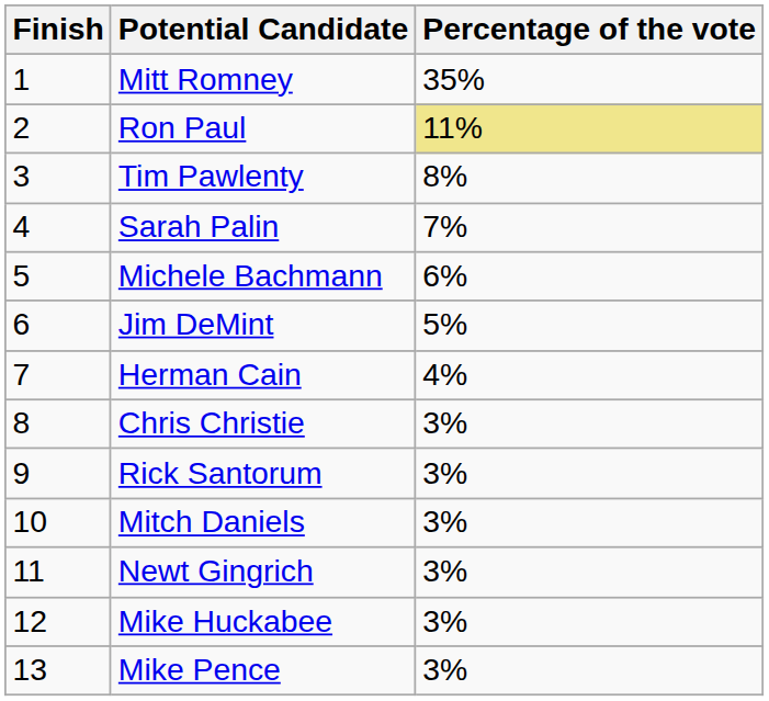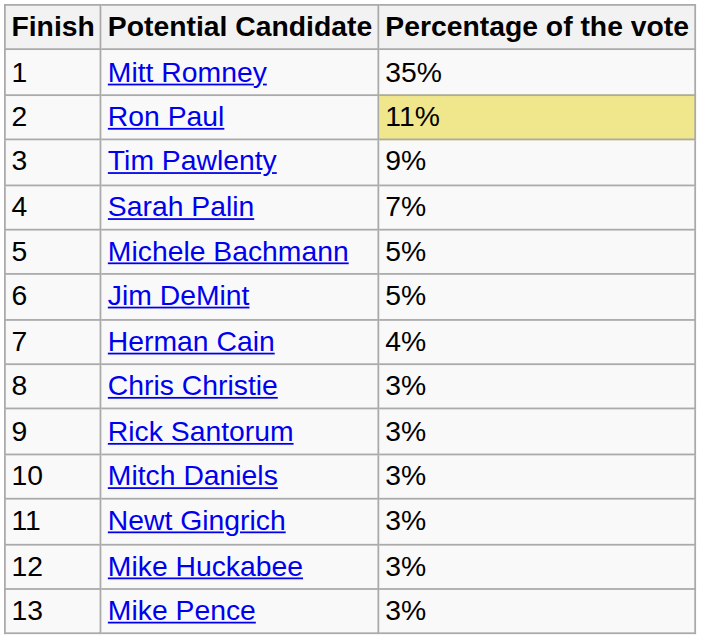Tim Pawlenty | Percentage of the vote: 8% -> 9%
Michele Bachmann | Percentage of the vote: 6% -> 5%
